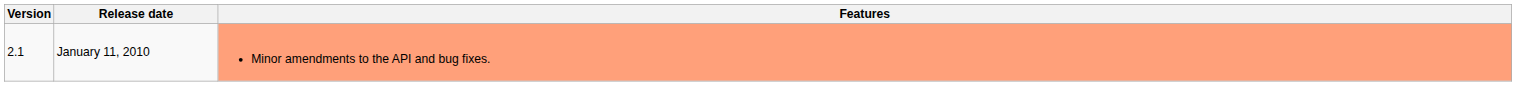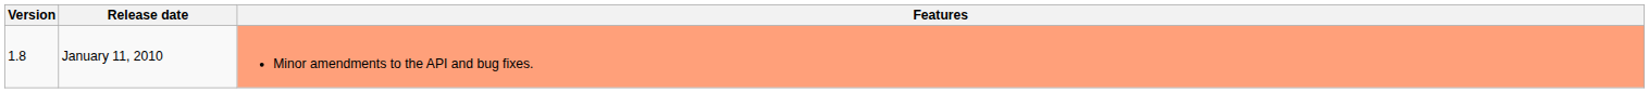January 11, 2010 | Version: 2.1 -> 1.8
